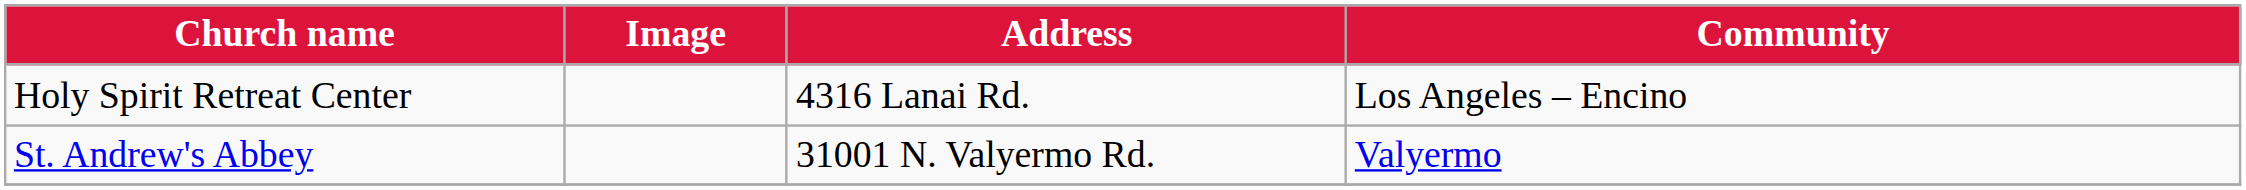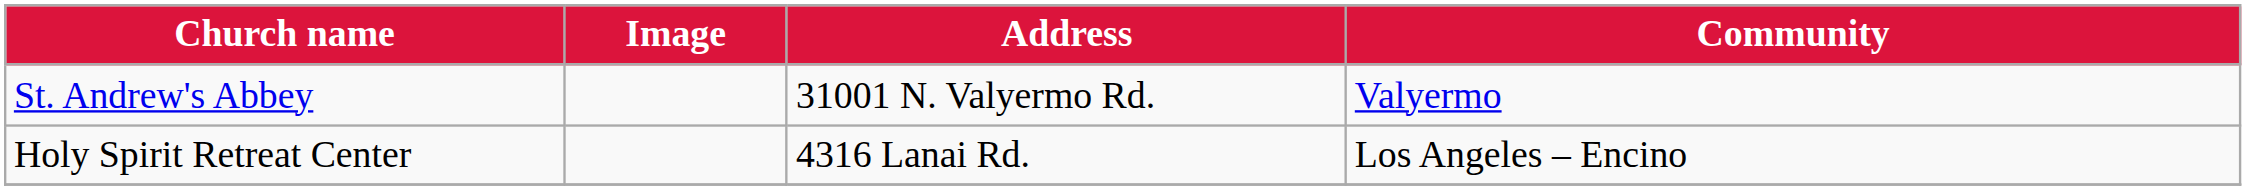rows swapped: St. Andrew's Abbey <-> Holy Spirit Retreat Center
